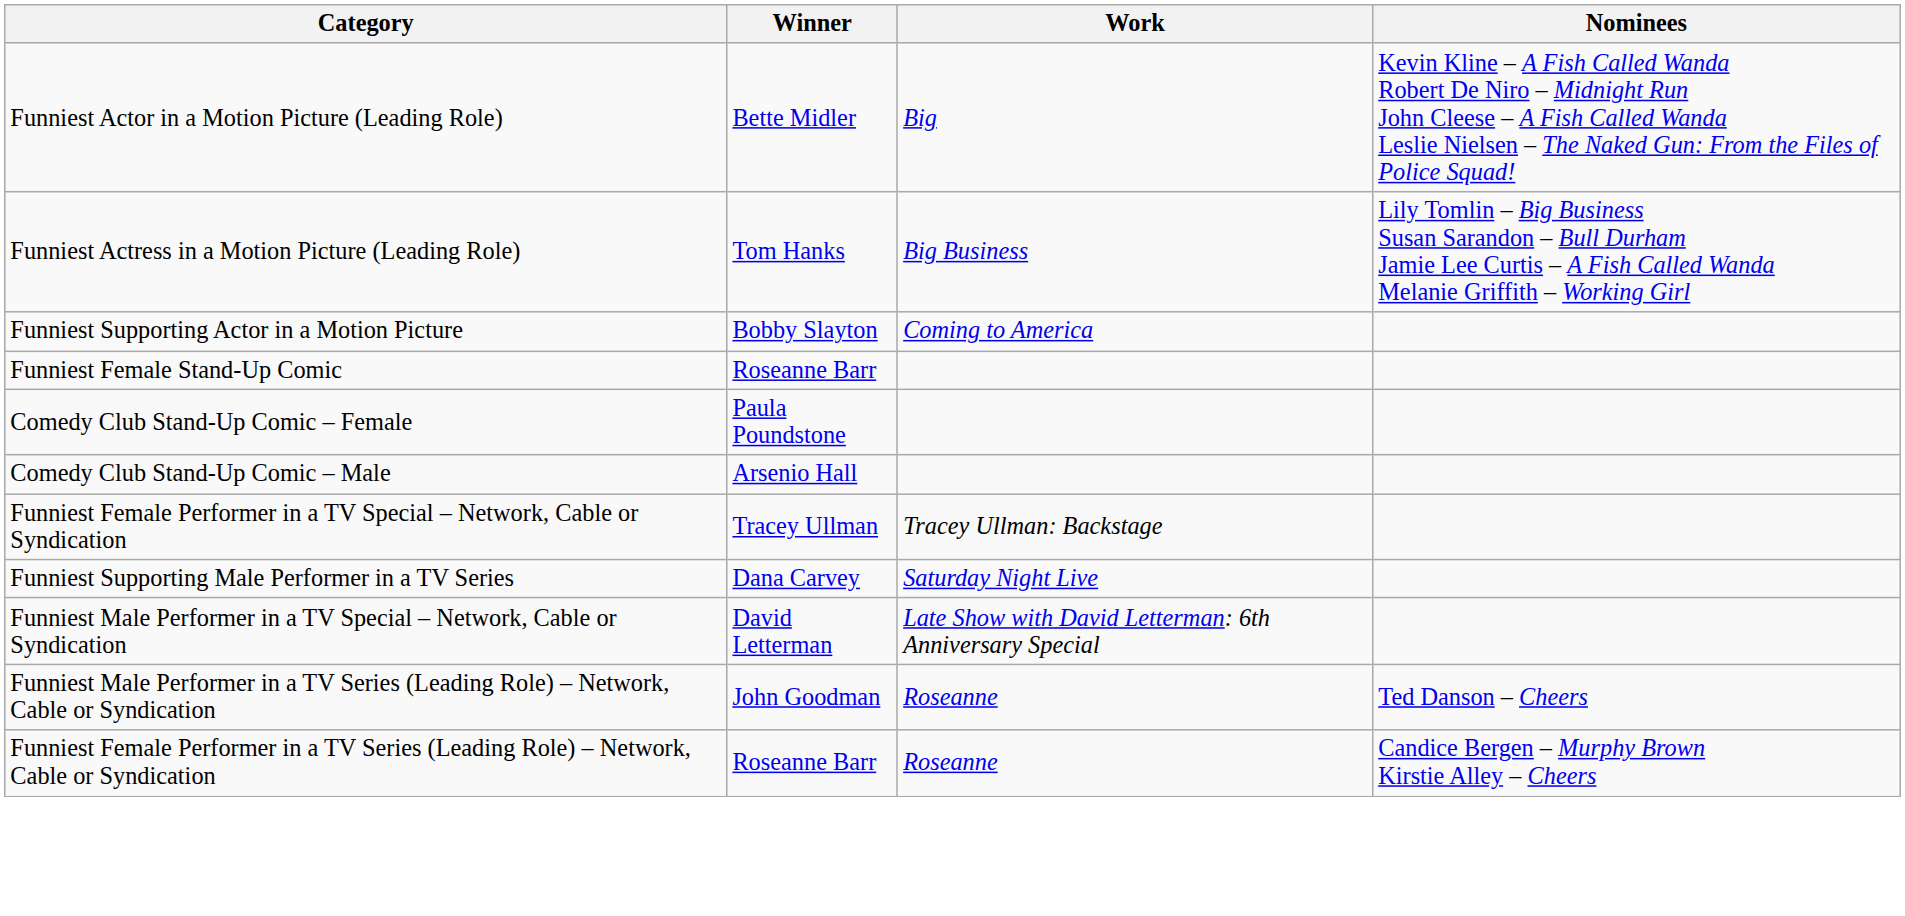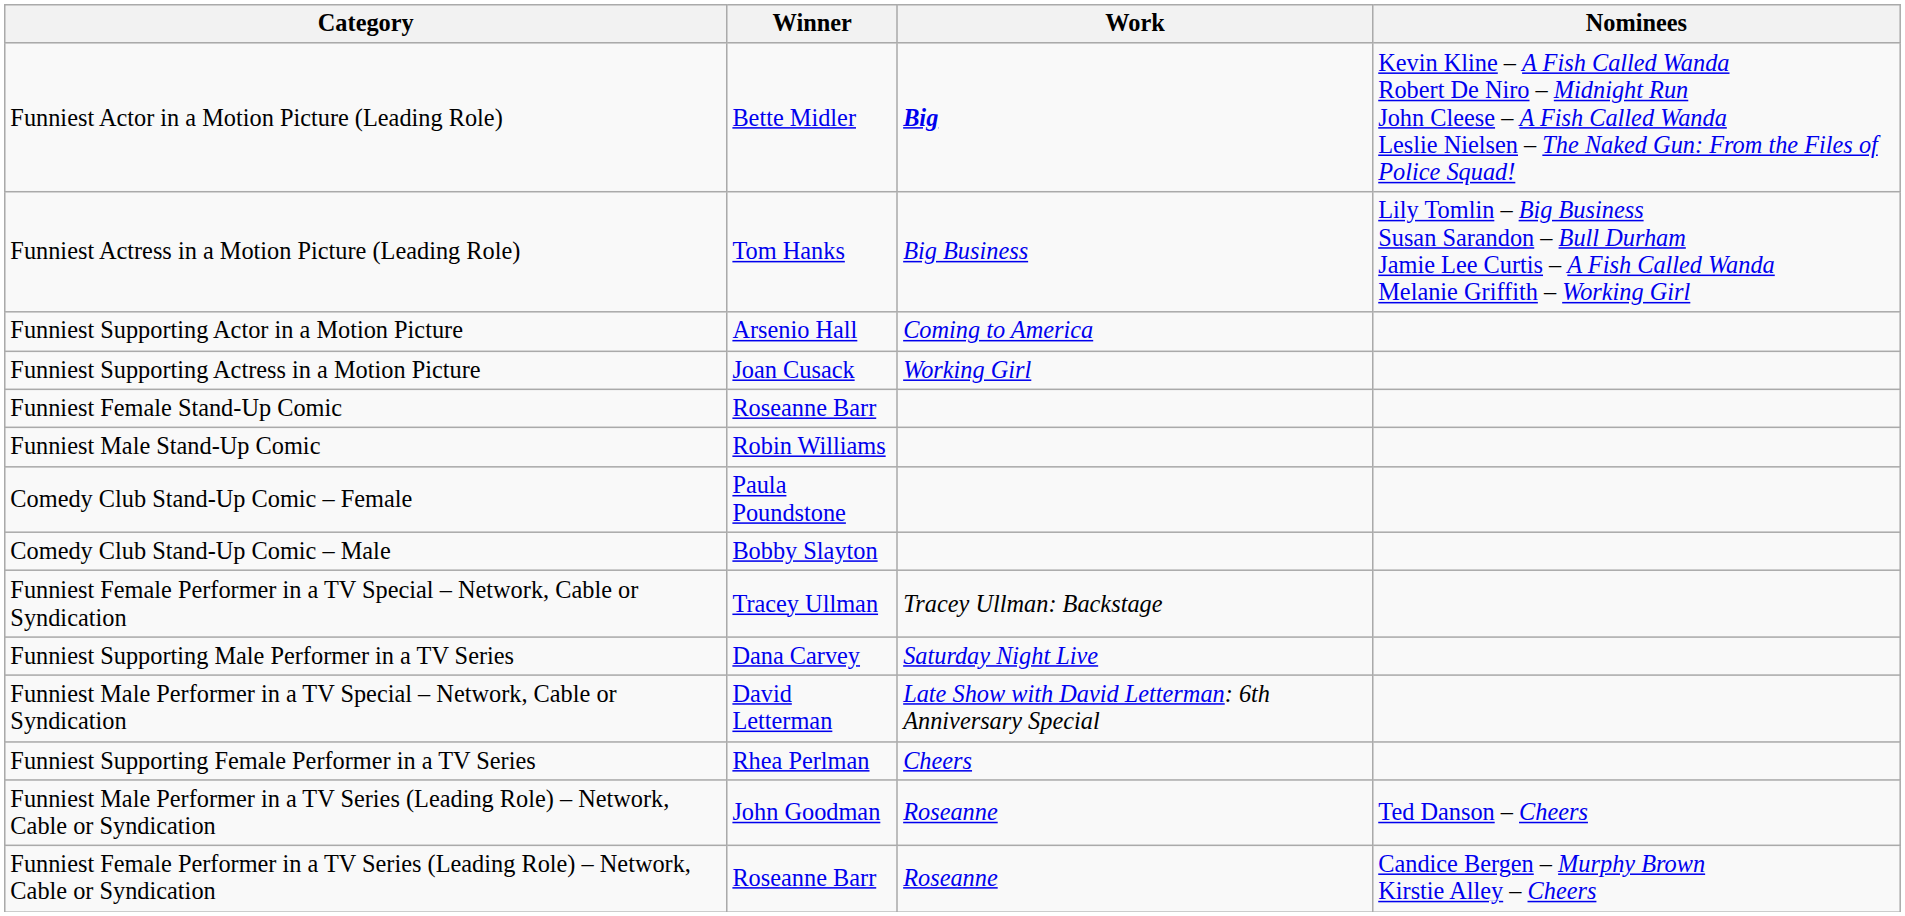Funniest Actor in a Motion Picture (Leading Role) | Work: normal -> bold
Funniest Supporting Actor in a Motion Picture | Winner: Bobby Slayton -> Arsenio Hall
+ row: Funniest Supporting Actress in a Motion Picture | Joan Cusack | Working Girl
+ row: Funniest Male Stand-Up Comic | Robin Williams
Comedy Club Stand-Up Comic – Male | Winner: Arsenio Hall -> Bobby Slayton
+ row: Funniest Supporting Female Performer in a TV Series | Rhea Perlman | Cheers
